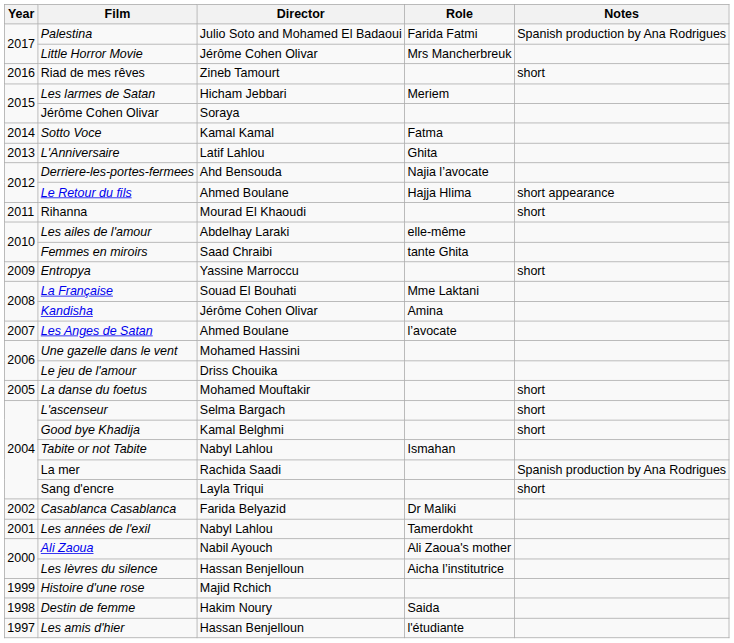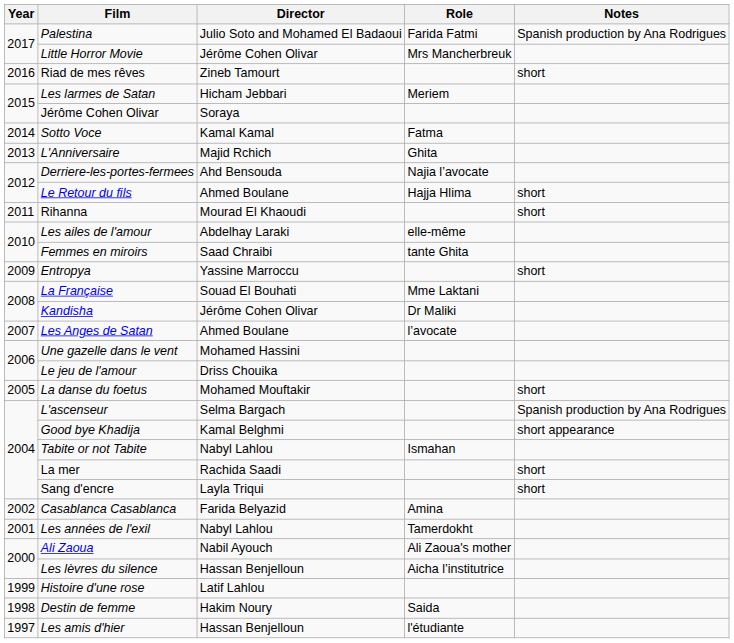L'Anniversaire | Director: Latif Lahlou -> Majid Rchich
Le Retour du fils | Notes: short appearance -> short
Kandisha | Role: Amina -> Dr Maliki
L'ascenseur | Notes: short -> Spanish production by Ana Rodrigues
Good bye Khadija | Notes: short -> short appearance
La mer | Notes: Spanish production by Ana Rodrigues -> short
Casablanca Casablanca | Role: Dr Maliki -> Amina
Histoire d'une rose | Director: Majid Rchich -> Latif Lahlou
